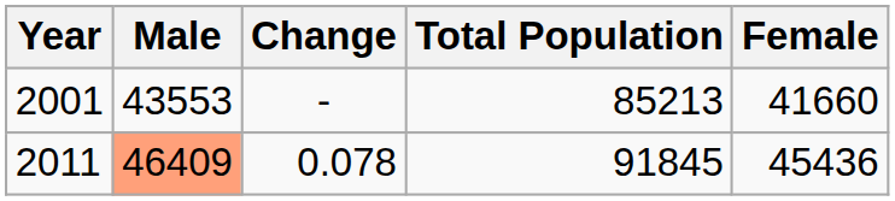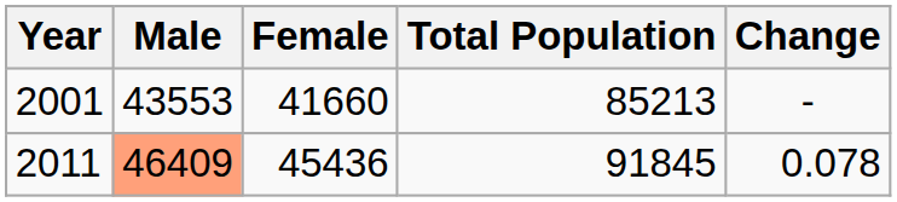columns swapped: Female <-> Change
